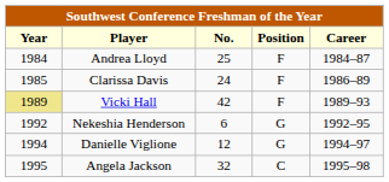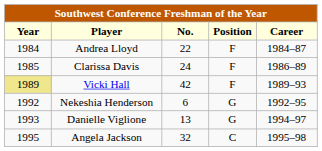Andrea Lloyd | No.: 25 -> 22
Danielle Viglione | Year: 1994 -> 1993
Danielle Viglione | No.: 12 -> 13
